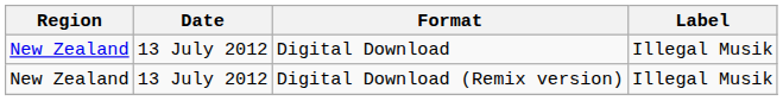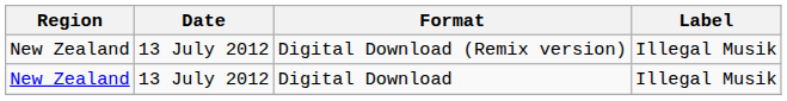rows swapped: Digital Download <-> Digital Download (Remix version)
